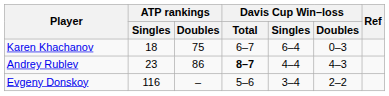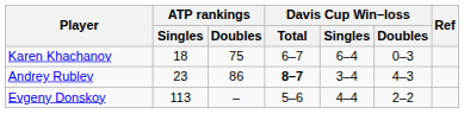Andrey Rublev | Davis Cup Win–loss / Singles: 4–4 -> 3–4
Evgeny Donskoy | ATP rankings / Singles: 116 -> 113
Evgeny Donskoy | Davis Cup Win–loss / Singles: 3–4 -> 4–4
